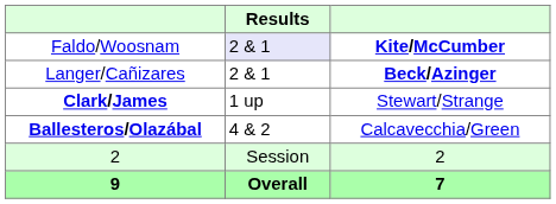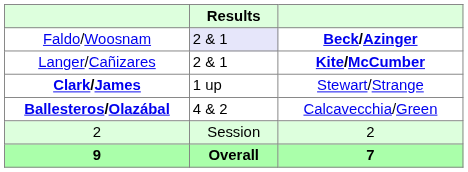Faldo/Woosnam | column 3: Kite/McCumber -> Beck/Azinger
Langer/Cañizares | column 3: Beck/Azinger -> Kite/McCumber
